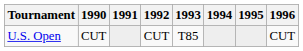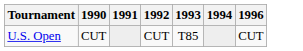- column: 1995
